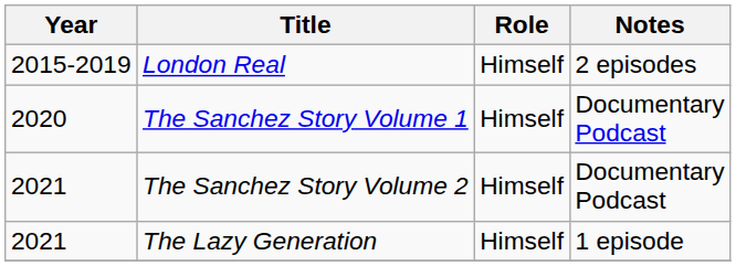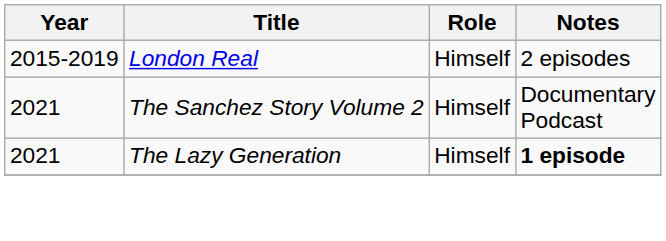- row: 2020 | The Sanchez Story Volume 1 | Himself | Documentary Podcast
The Lazy Generation | Notes: normal -> bold
